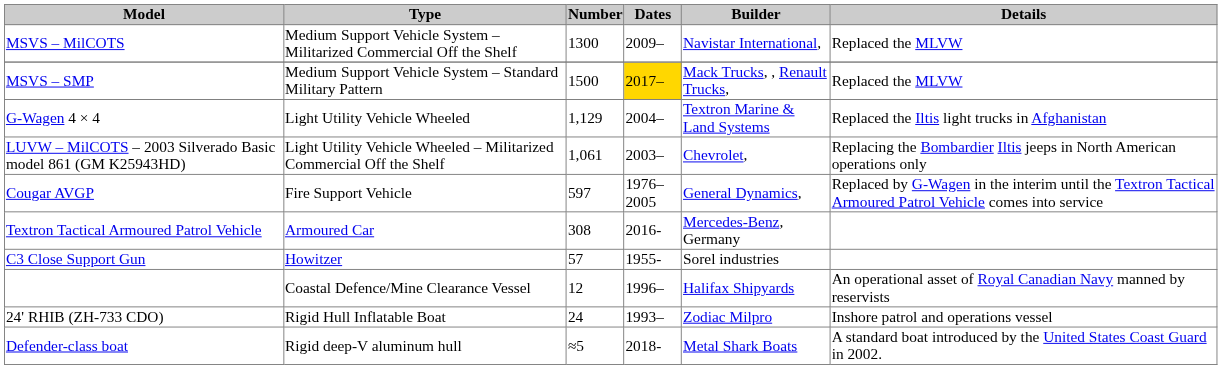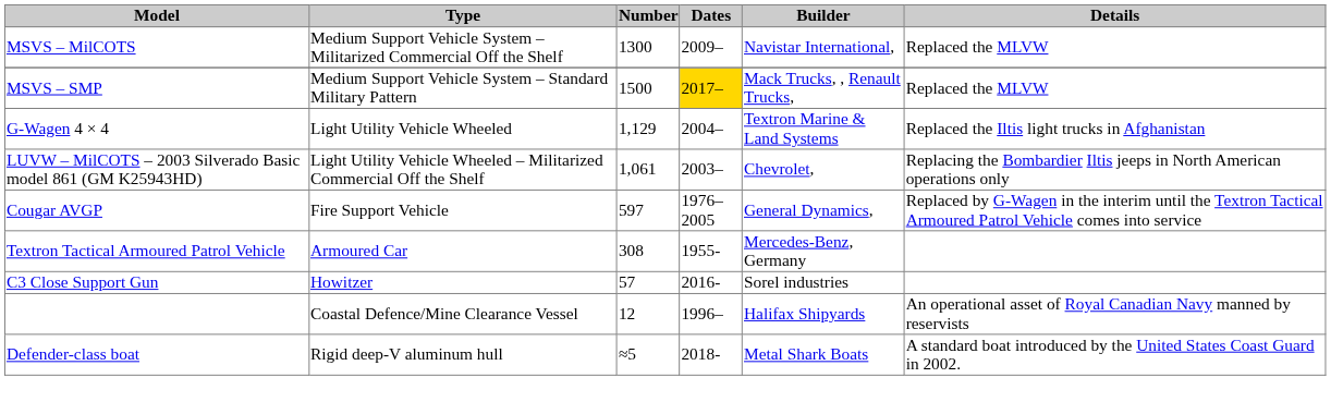Textron Tactical Armoured Patrol Vehicle | Dates: 2016- -> 1955-
C3 Close Support Gun | Dates: 1955- -> 2016-
- row: 24' RHIB (ZH-733 CDO) | Rigid Hull Inflatable Boat | 24 | 1993– | Zodiac Milpro | Inshore patrol and operations vessel
